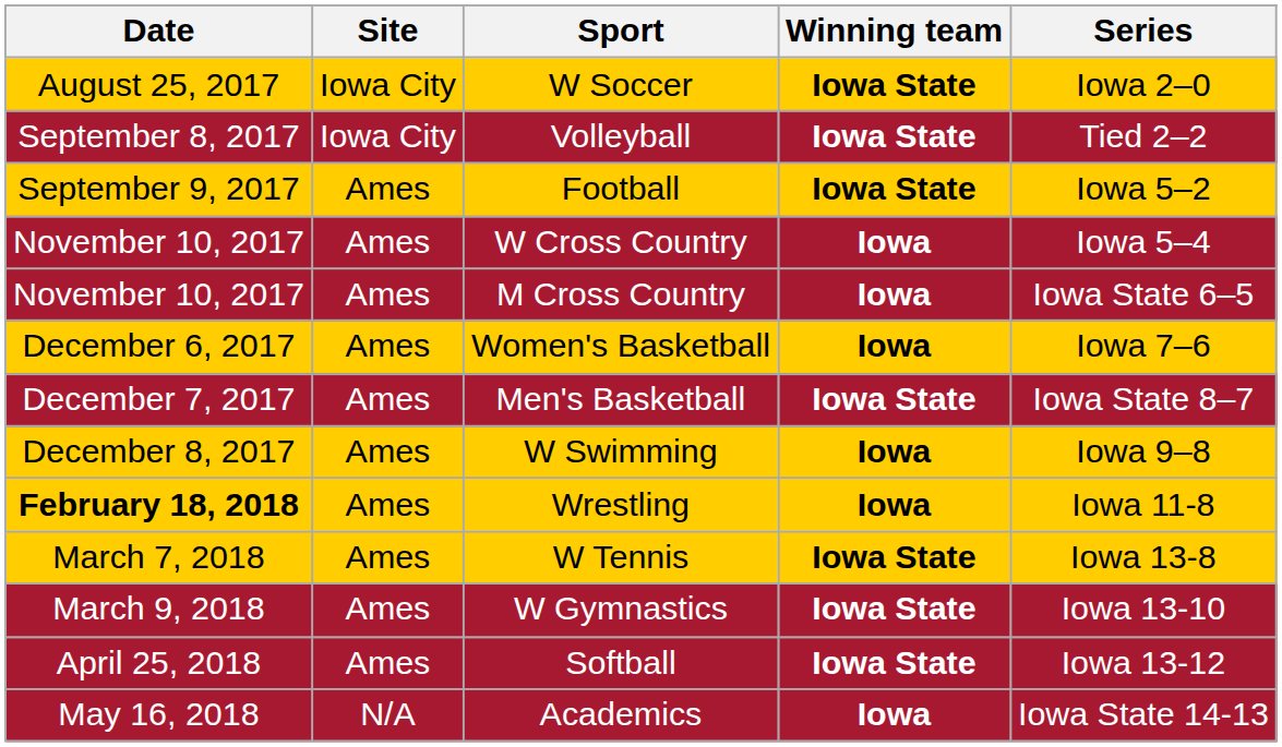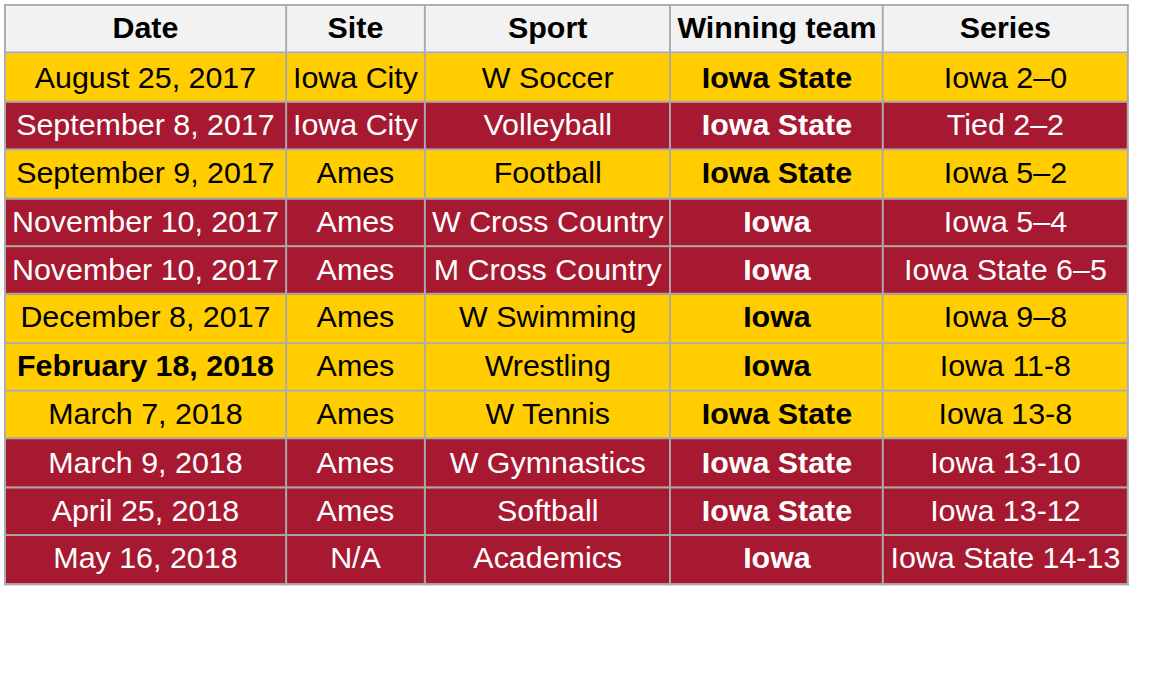- row: December 6, 2017 | Ames | Women's Basketball | Iowa | Iowa 7–6
- row: December 7, 2017 | Ames | Men's Basketball | Iowa State | Iowa State 8–7
